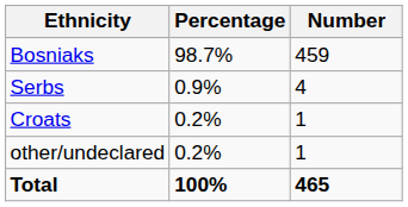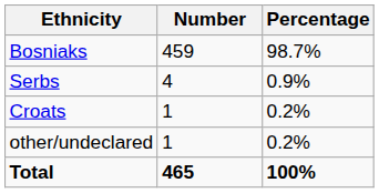columns swapped: Number <-> Percentage
